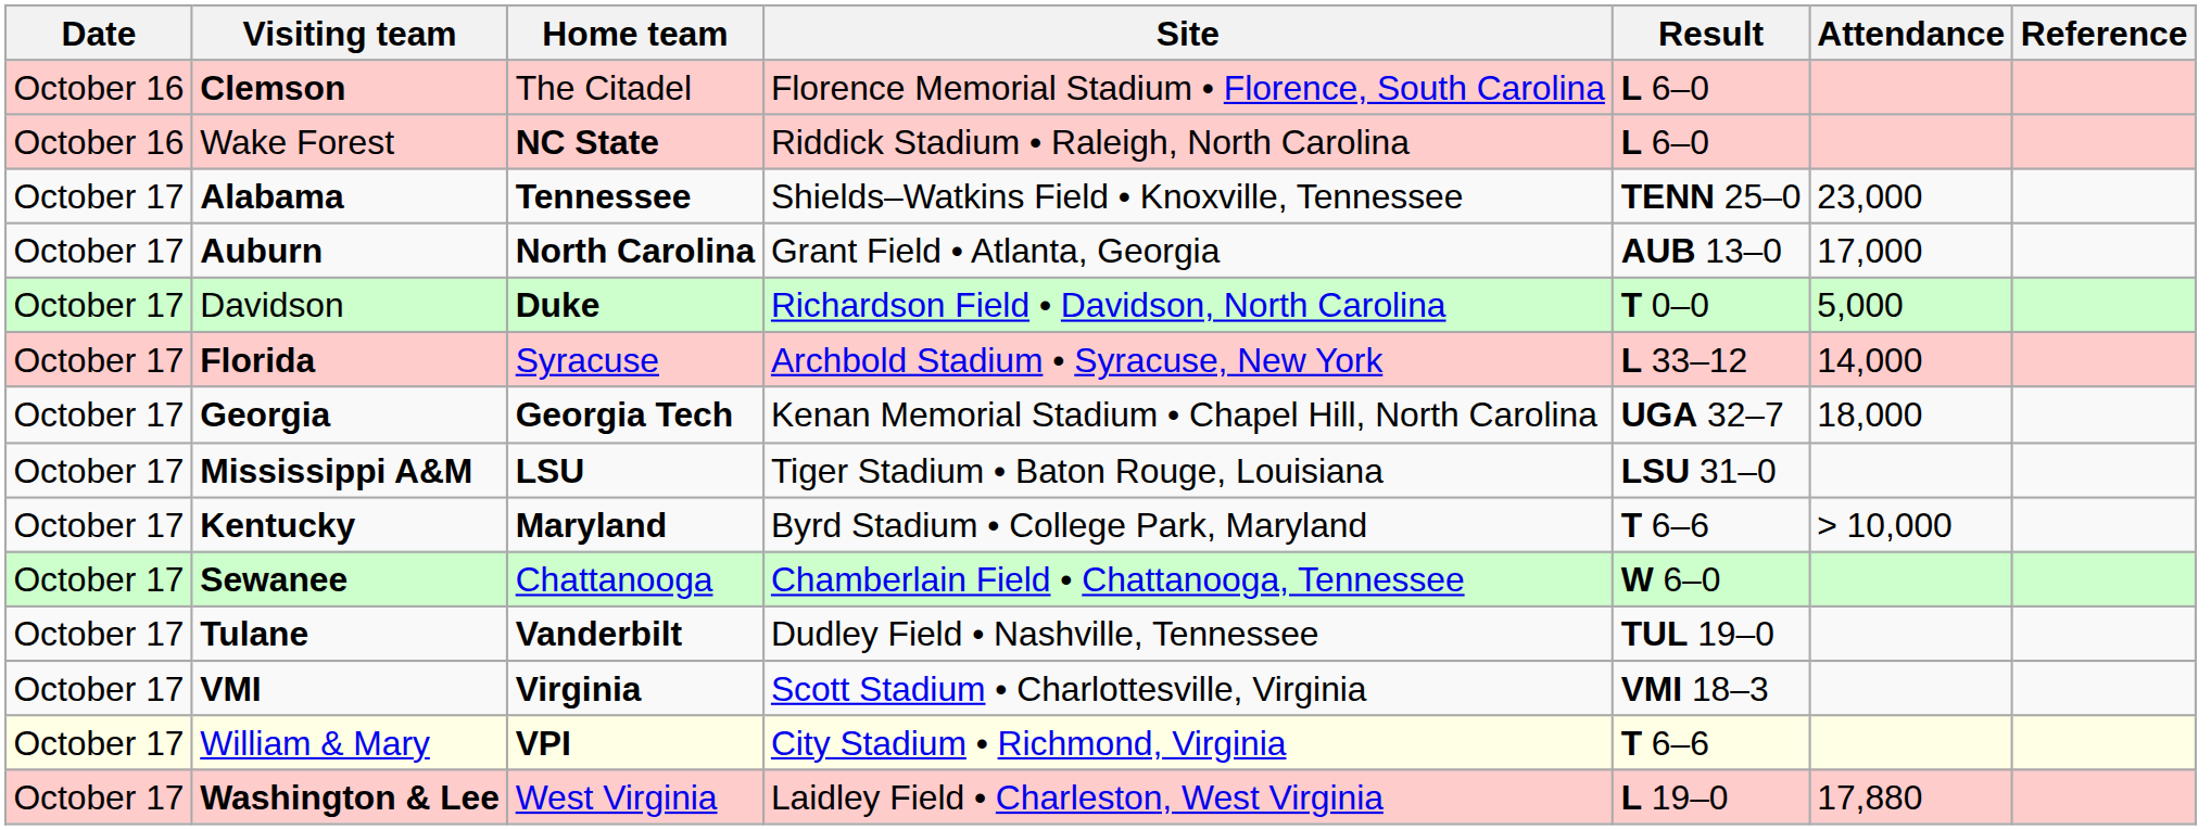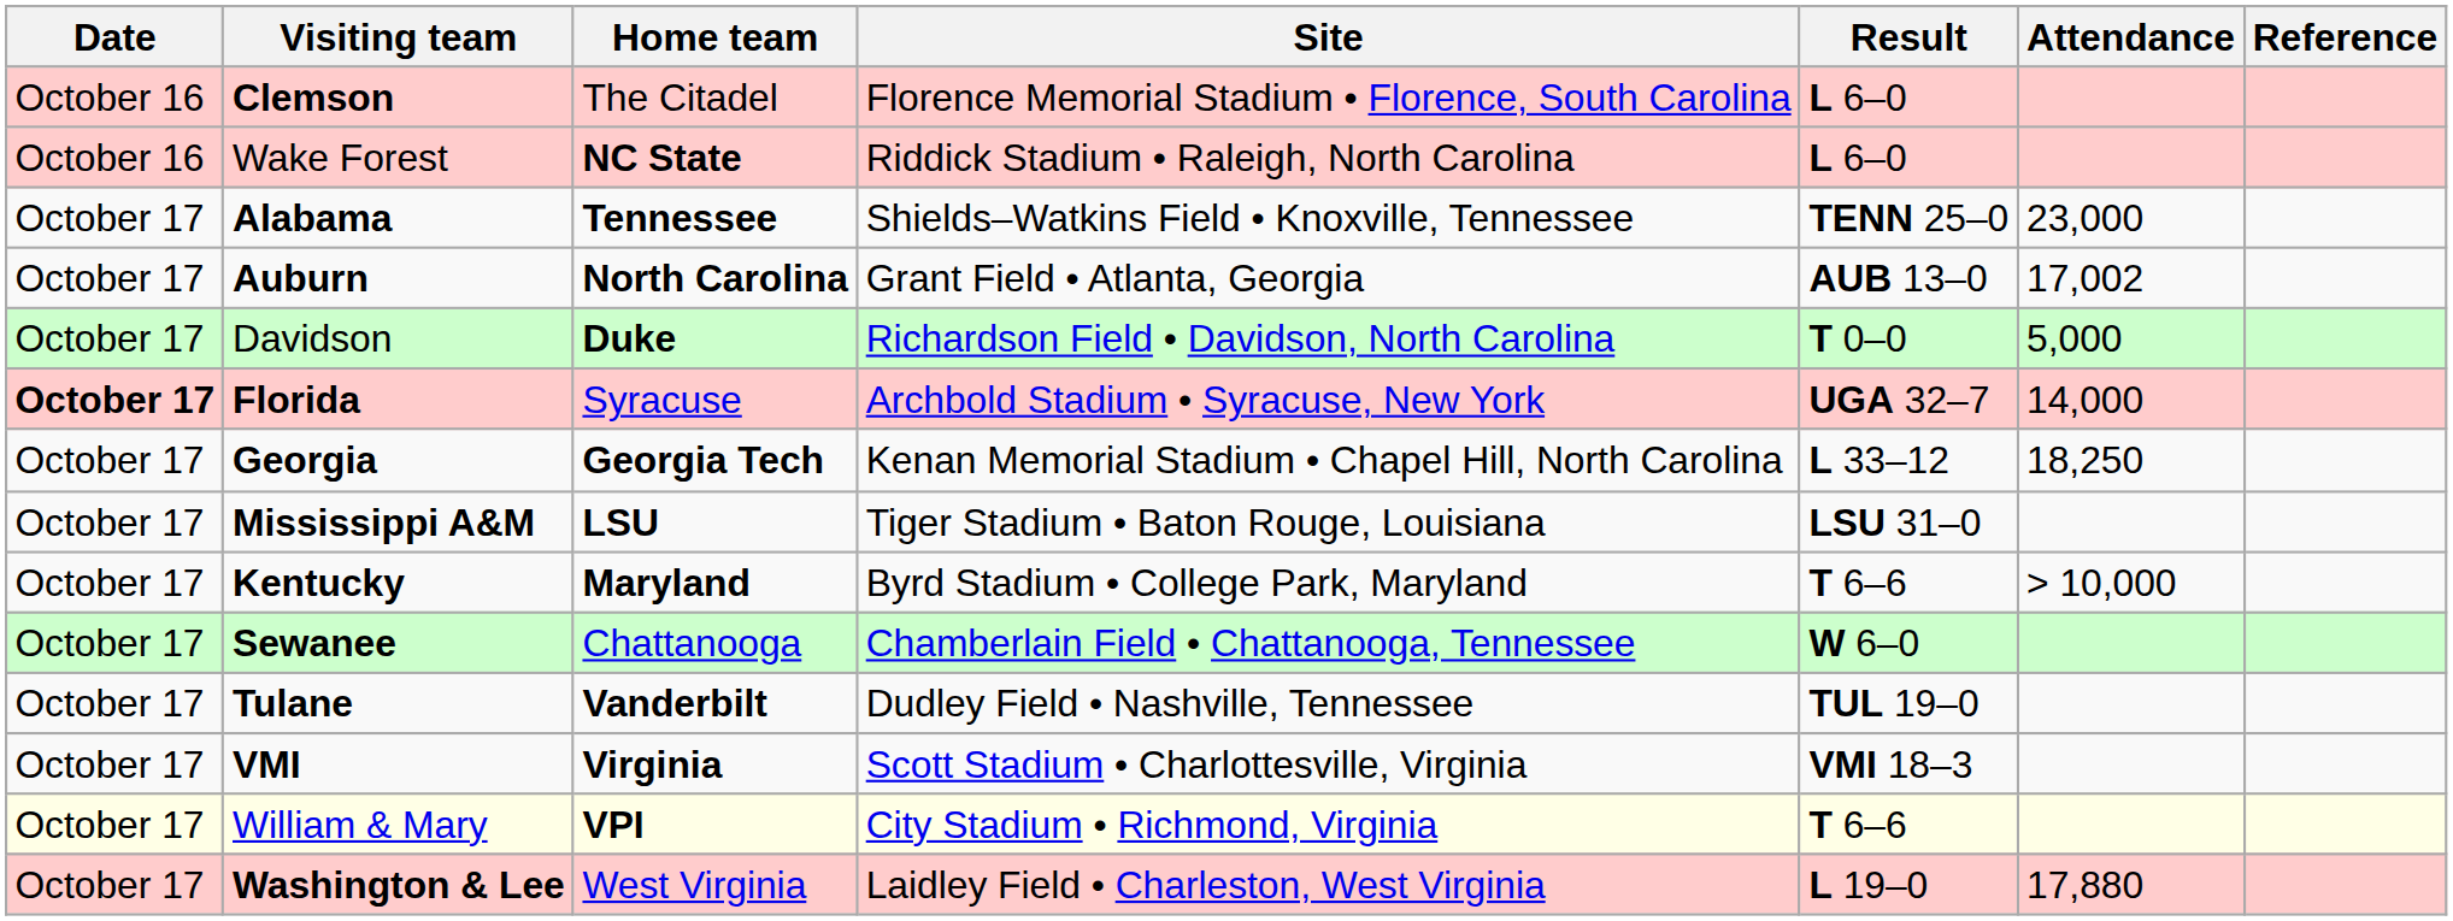Auburn | Attendance: 17,000 -> 17,002
Florida | Date: normal -> bold
Florida | Result: L 33–12 -> UGA 32–7
Georgia | Result: UGA 32–7 -> L 33–12
Georgia | Attendance: 18,000 -> 18,250
